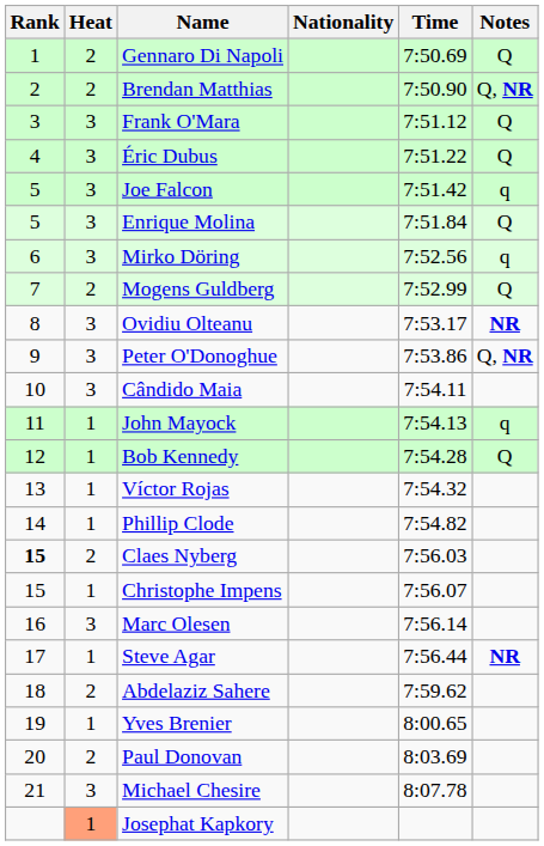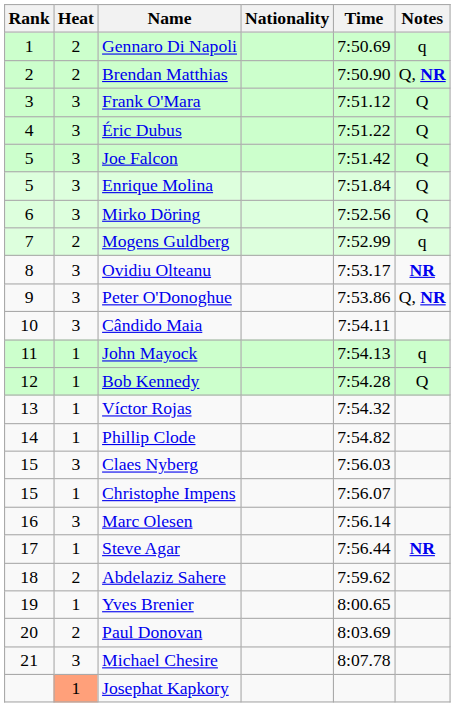Gennaro Di Napoli | Notes: Q -> q
Joe Falcon | Notes: q -> Q
Mirko Döring | Notes: q -> Q
Mogens Guldberg | Notes: Q -> q
Claes Nyberg | Rank: bold -> normal
Claes Nyberg | Heat: 2 -> 3
